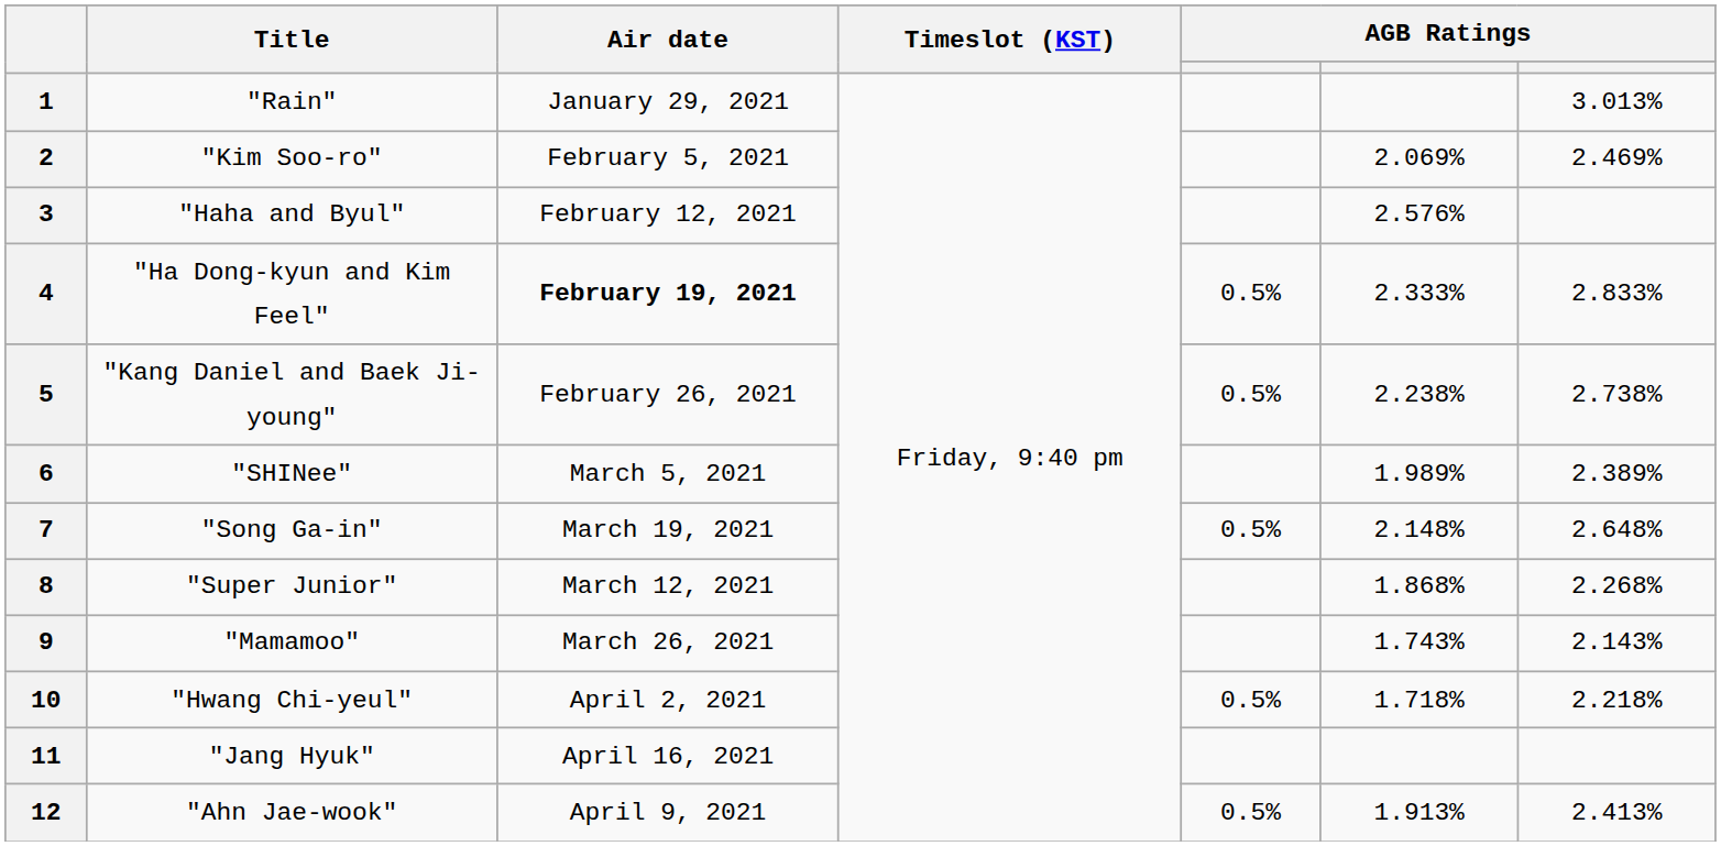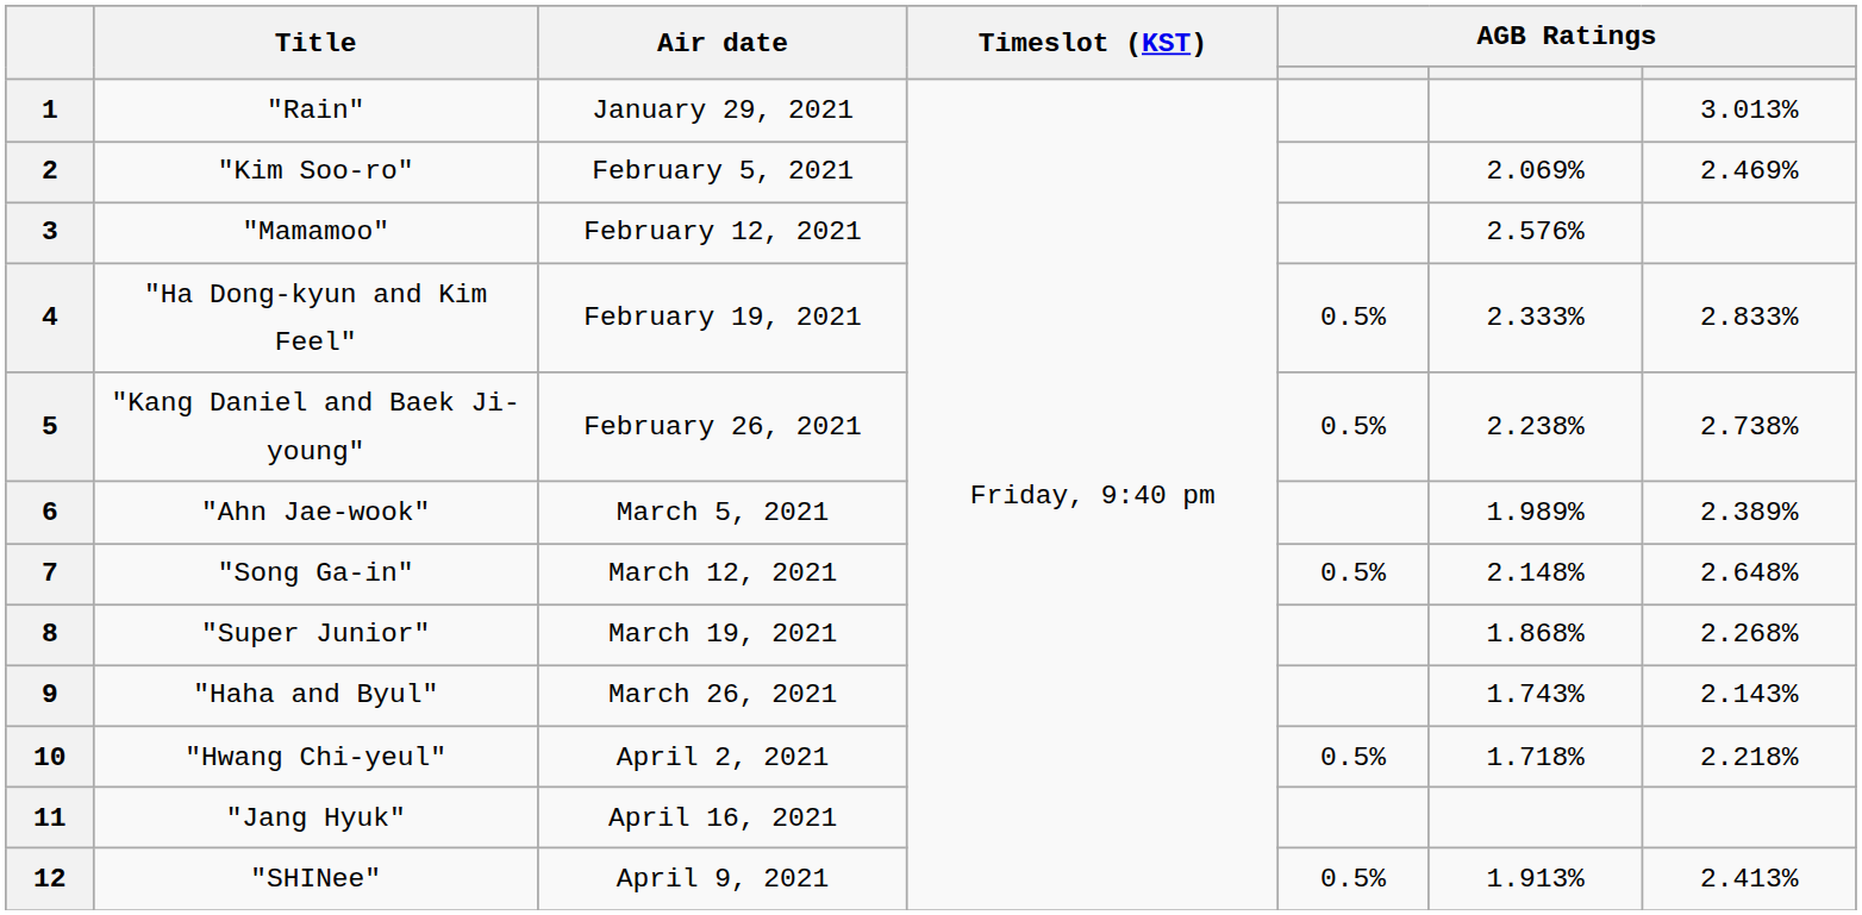3 | Title: "Haha and Byul" -> "Mamamoo"
4 | Air date: bold -> normal
6 | Title: "SHINee" -> "Ahn Jae-wook"
7 | Air date: March 19, 2021 -> March 12, 2021
8 | Air date: March 12, 2021 -> March 19, 2021
9 | Title: "Mamamoo" -> "Haha and Byul"
12 | Title: "Ahn Jae-wook" -> "SHINee"
